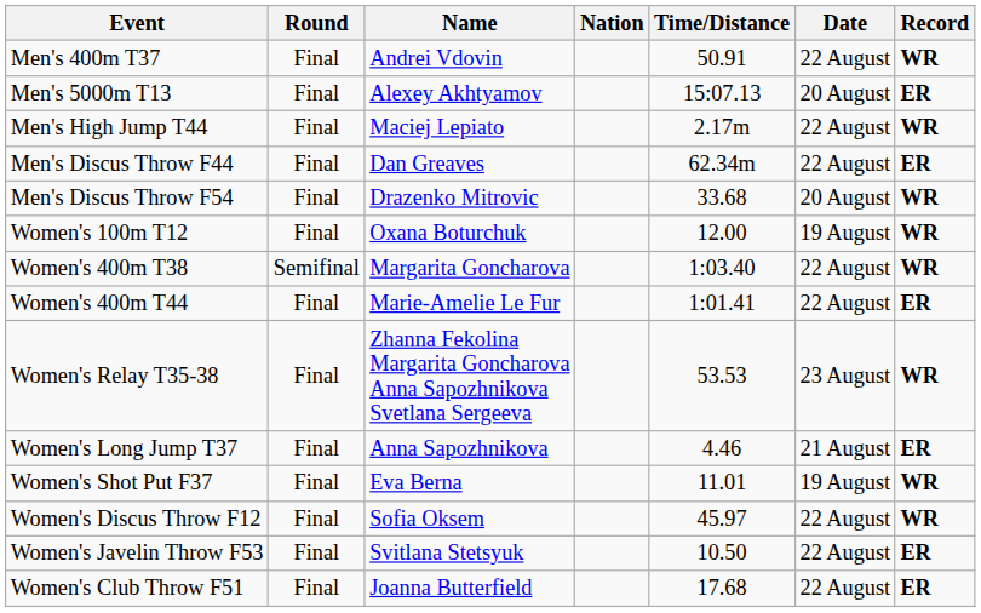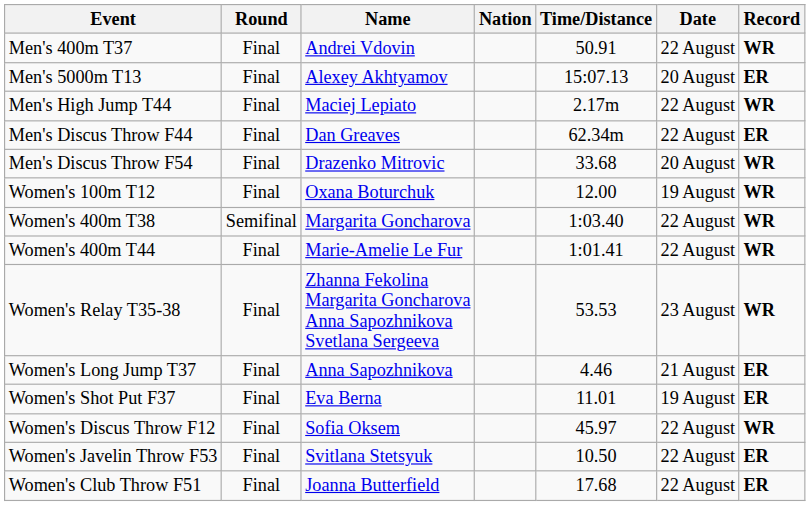Women's 400m T44 | Record: ER -> WR
Women's Shot Put F37 | Record: WR -> ER
